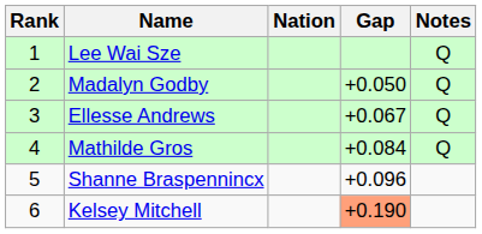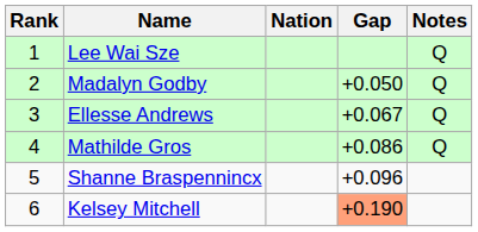Mathilde Gros | Gap: +0.084 -> +0.086
